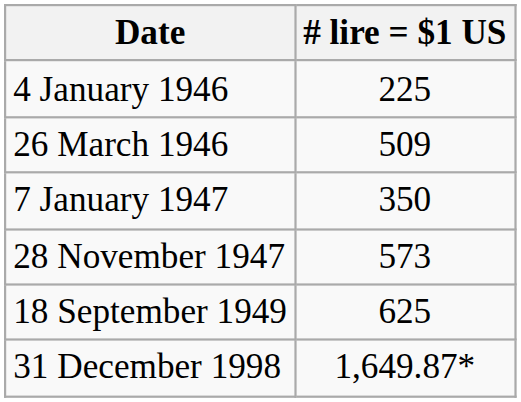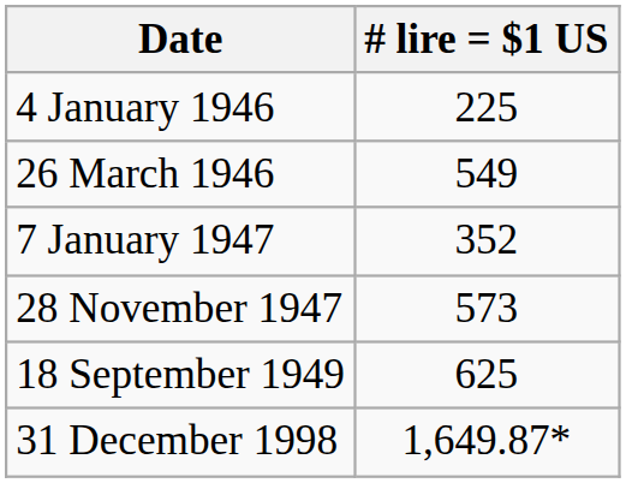26 March 1946 | # lire = $1 US: 509 -> 549
7 January 1947 | # lire = $1 US: 350 -> 352
